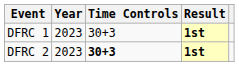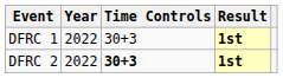DFRC 1 | Year: 2023 -> 2022
DFRC 2 | Year: 2023 -> 2022
